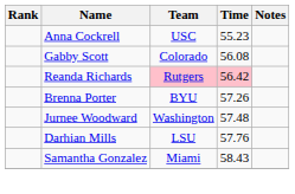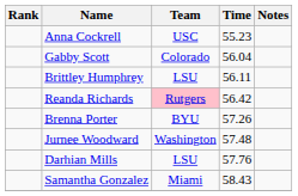Gabby Scott | Time: 56.08 -> 56.04
+ row: Brittley Humphrey | LSU | 56.11
Reanda Richards | Time: pink background -> no background
